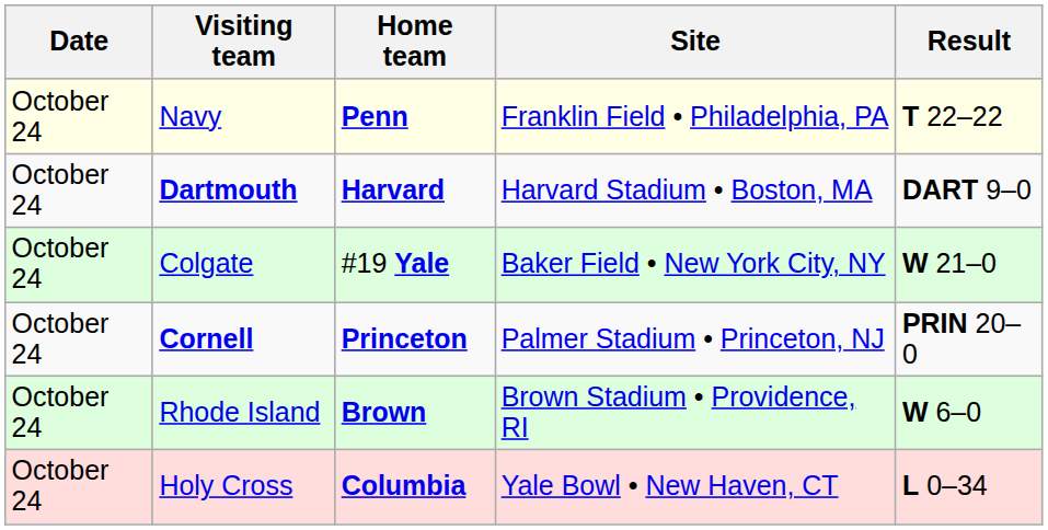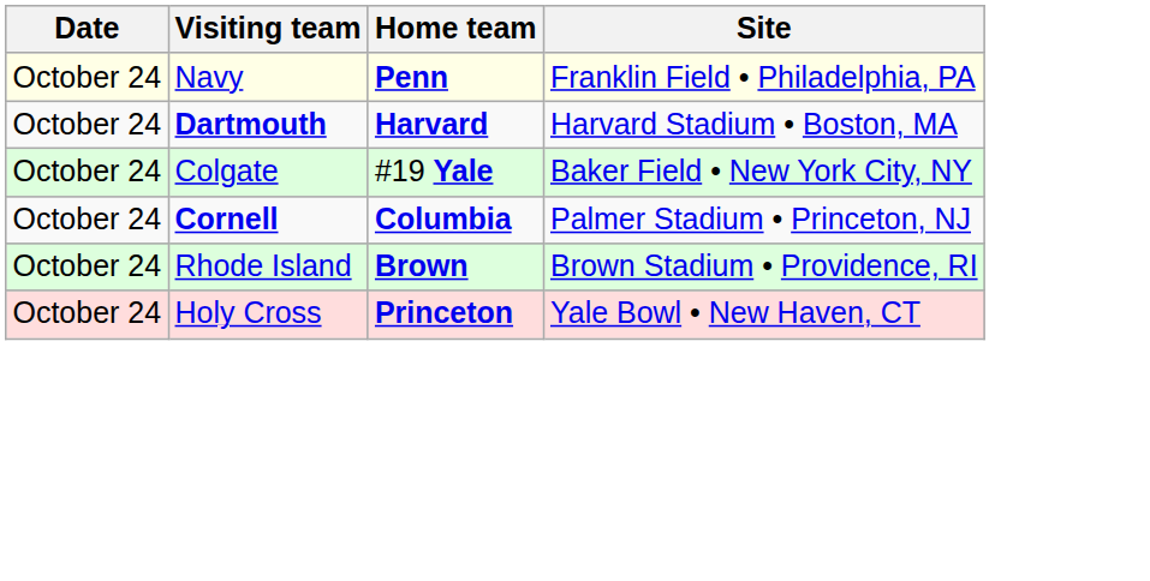- column: Result | T 22–22 | DART 9–0 | W 21–0 | PRIN 20–0 | W 6–0 | L 0–34
Cornell | Home team: Princeton -> Columbia
Holy Cross | Home team: Columbia -> Princeton
